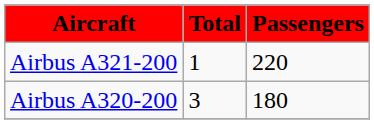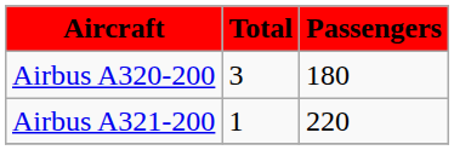rows swapped: Airbus A320-200 <-> Airbus A321-200
